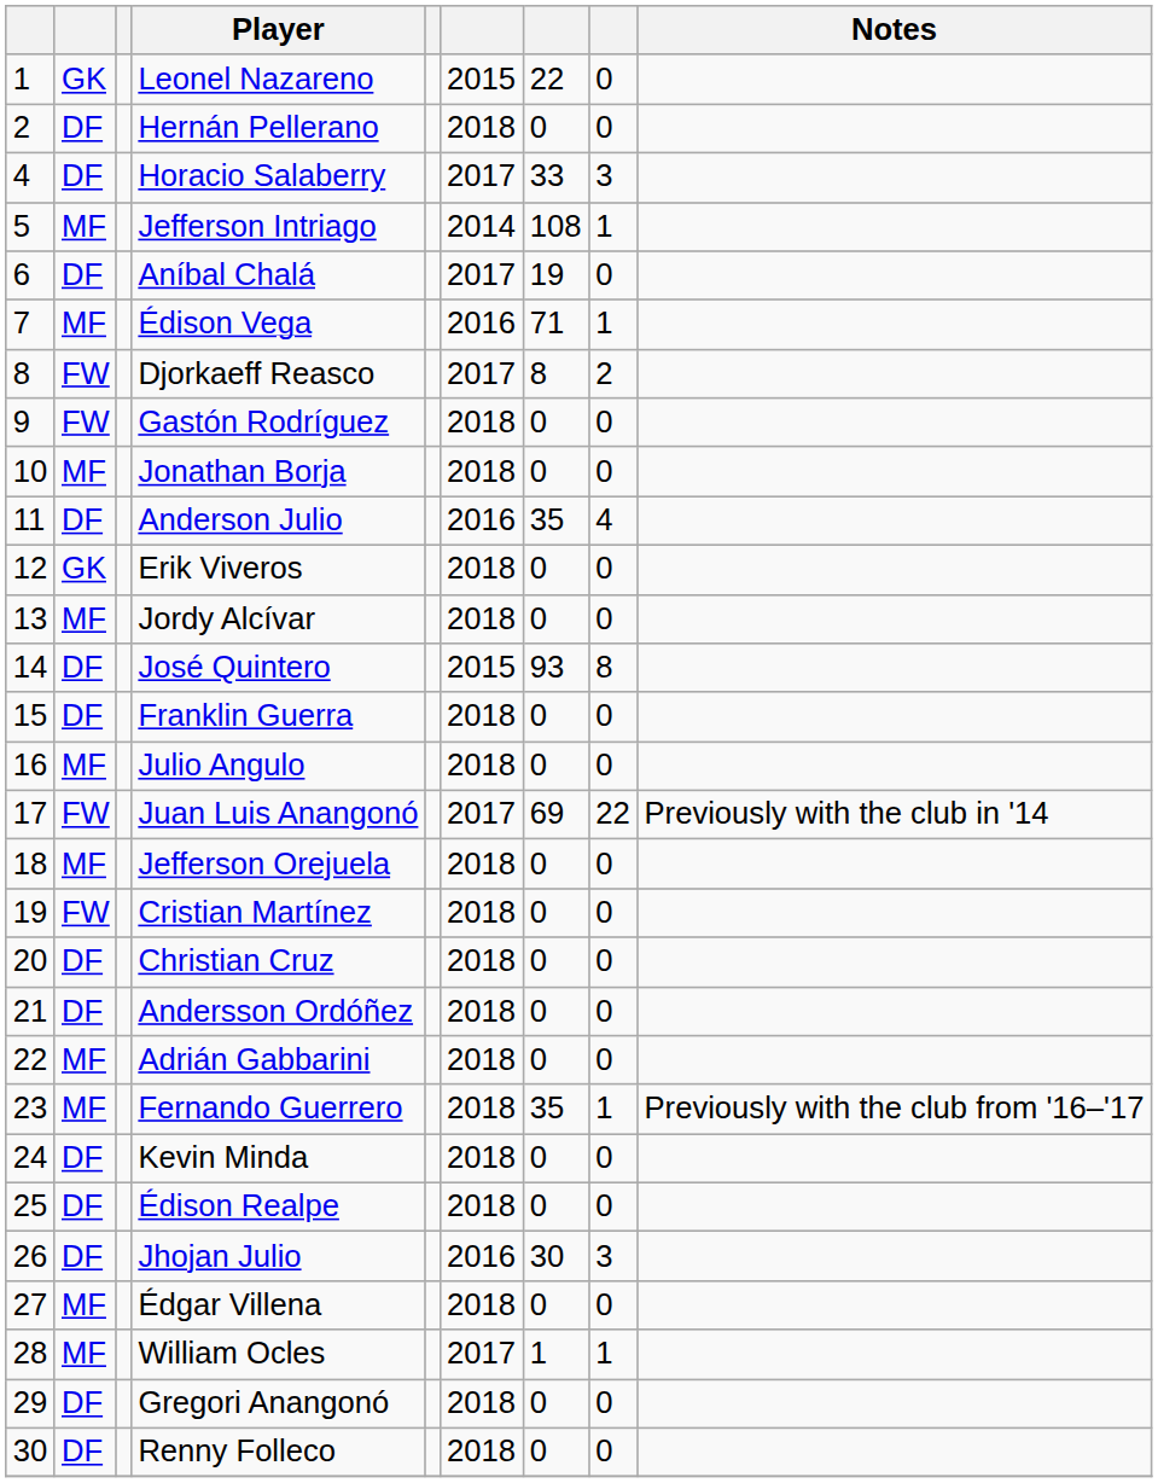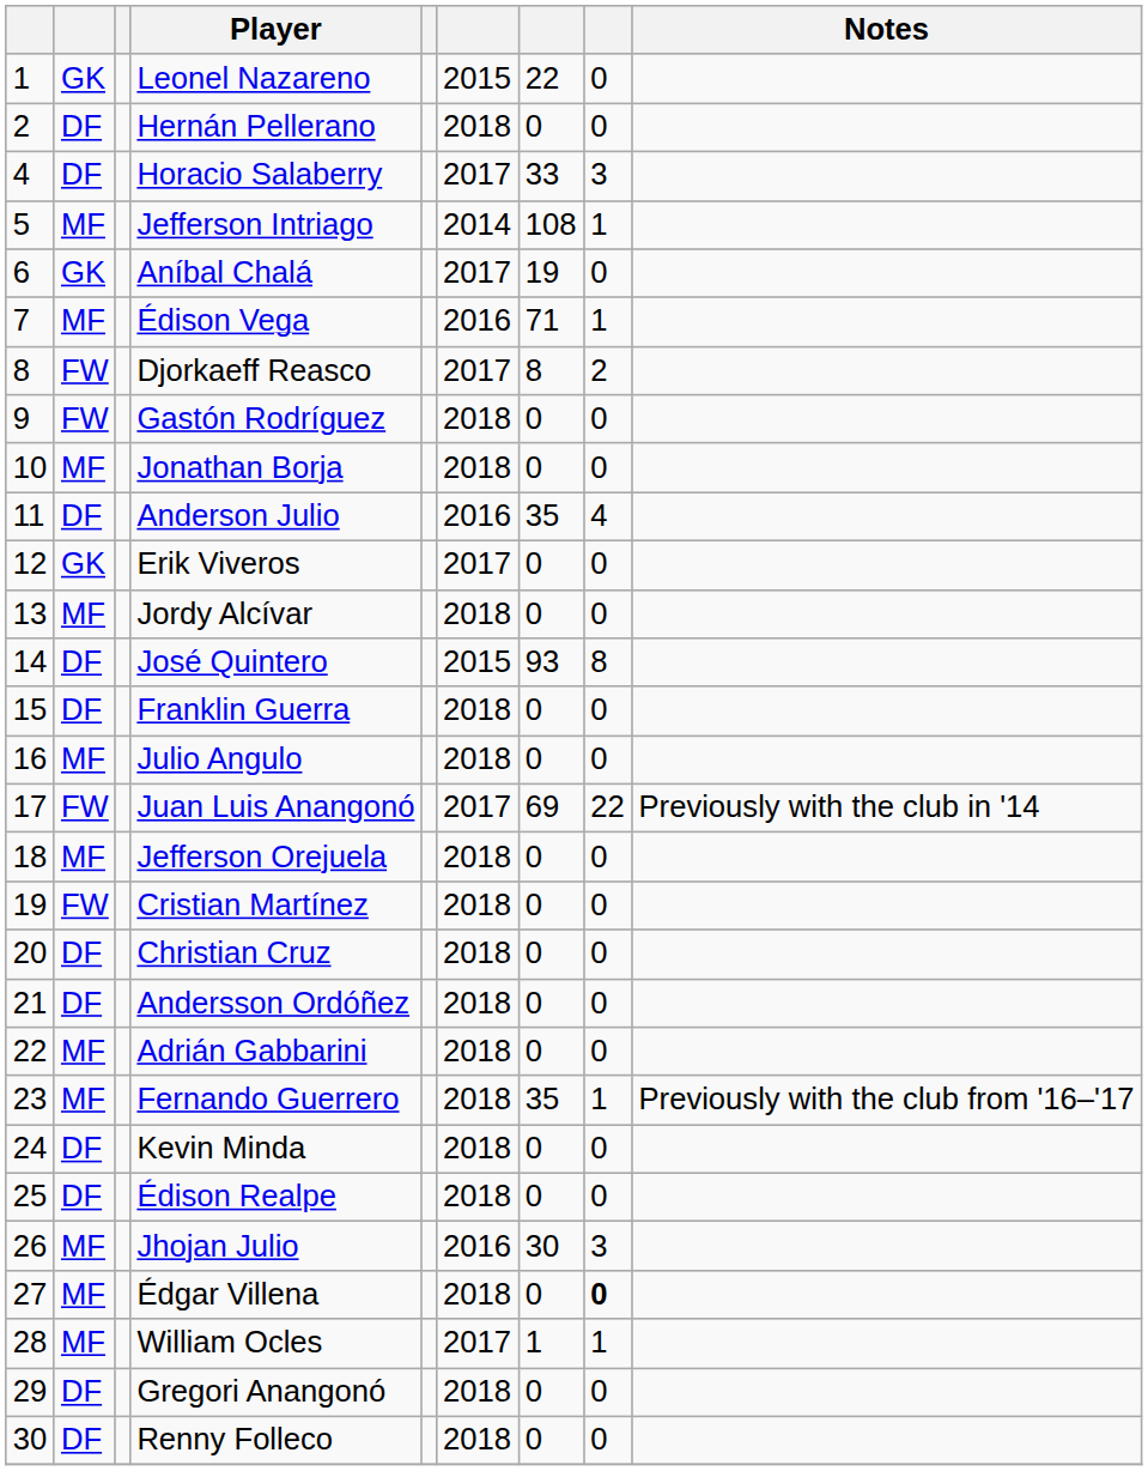Aníbal Chalá | column 2: DF -> GK
Erik Viveros | column 6: 2018 -> 2017
Jhojan Julio | column 2: DF -> MF
Édgar Villena | column 8: normal -> bold
